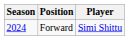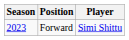Forward | Season: 2024 -> 2023
